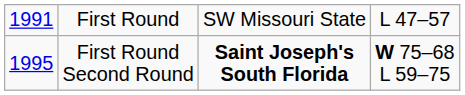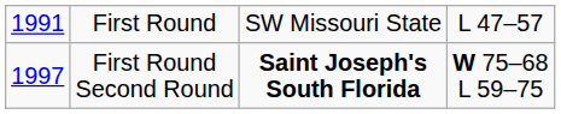First Round Second Round | column 1: 1995 -> 1997
